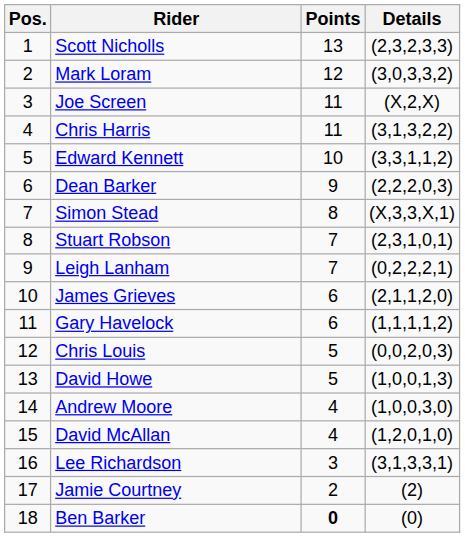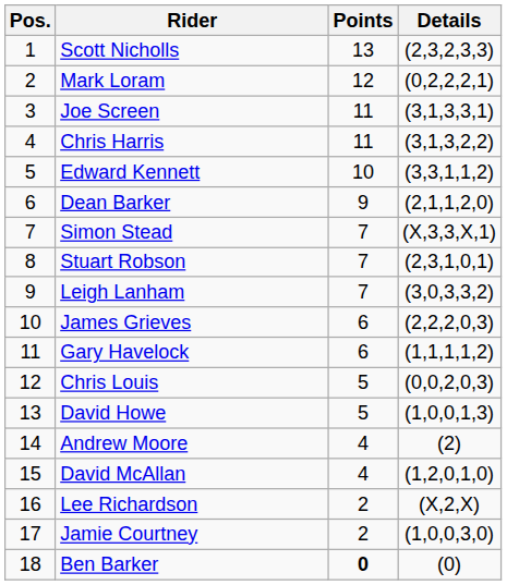Mark Loram | Details: (3,0,3,3,2) -> (0,2,2,2,1)
Joe Screen | Details: (X,2,X) -> (3,1,3,3,1)
Dean Barker | Details: (2,2,2,0,3) -> (2,1,1,2,0)
Simon Stead | Points: 8 -> 7
Leigh Lanham | Details: (0,2,2,2,1) -> (3,0,3,3,2)
James Grieves | Details: (2,1,1,2,0) -> (2,2,2,0,3)
Andrew Moore | Details: (1,0,0,3,0) -> (2)
Lee Richardson | Points: 3 -> 2
Lee Richardson | Details: (3,1,3,3,1) -> (X,2,X)
Jamie Courtney | Details: (2) -> (1,0,0,3,0)
